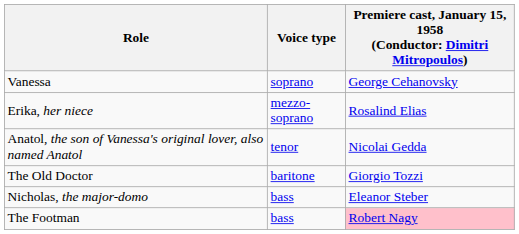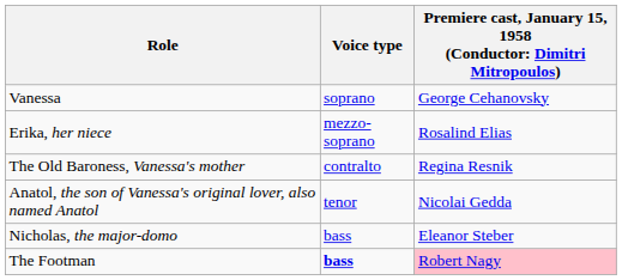+ row: The Old Baroness, Vanessa's mother | contralto | Regina Resnik
- row: The Old Doctor | baritone | Giorgio Tozzi
The Footman | Voice type: normal -> bold
